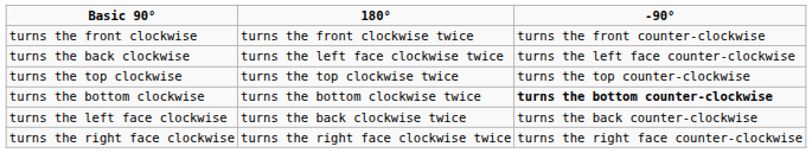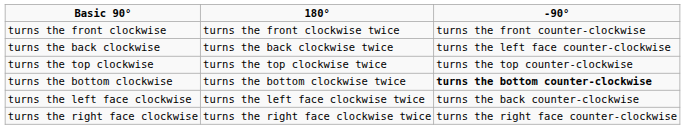turns the back clockwise | 180°: turns the left face clockwise twice -> turns the back clockwise twice
turns the left face clockwise | 180°: turns the back clockwise twice -> turns the left face clockwise twice
